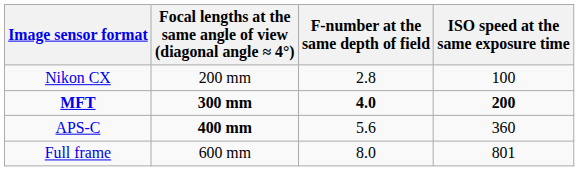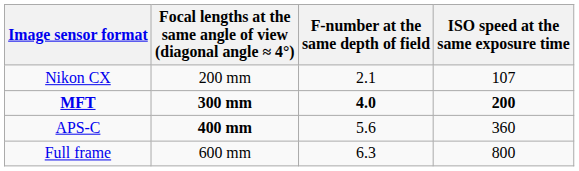Nikon CX | F-number at the same depth of field: 2.8 -> 2.1
Nikon CX | ISO speed at the same exposure time: 100 -> 107
Full frame | F-number at the same depth of field: 8.0 -> 6.3
Full frame | ISO speed at the same exposure time: 801 -> 800
